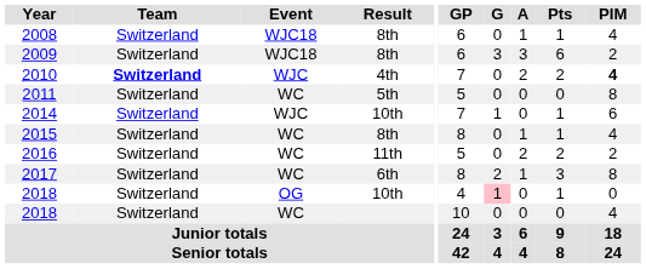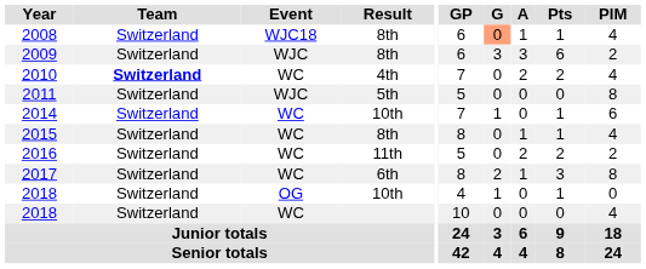2008 | G: no background -> lightsalmon background
2009 | Event: WJC18 -> WJC
2010 | Event: WJC -> WC
2010 | PIM: bold -> normal
2011 | Event: WC -> WJC
2014 | Event: WJC -> WC
2018 / 10th | G: pink background -> no background
